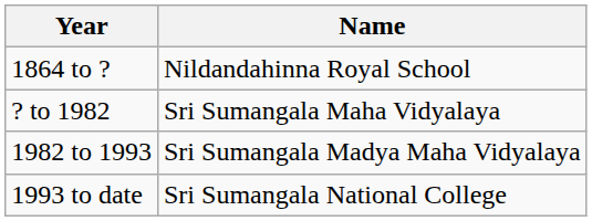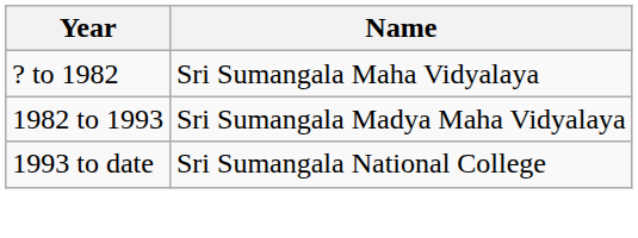- row: 1864 to ? | Nildandahinna Royal School
